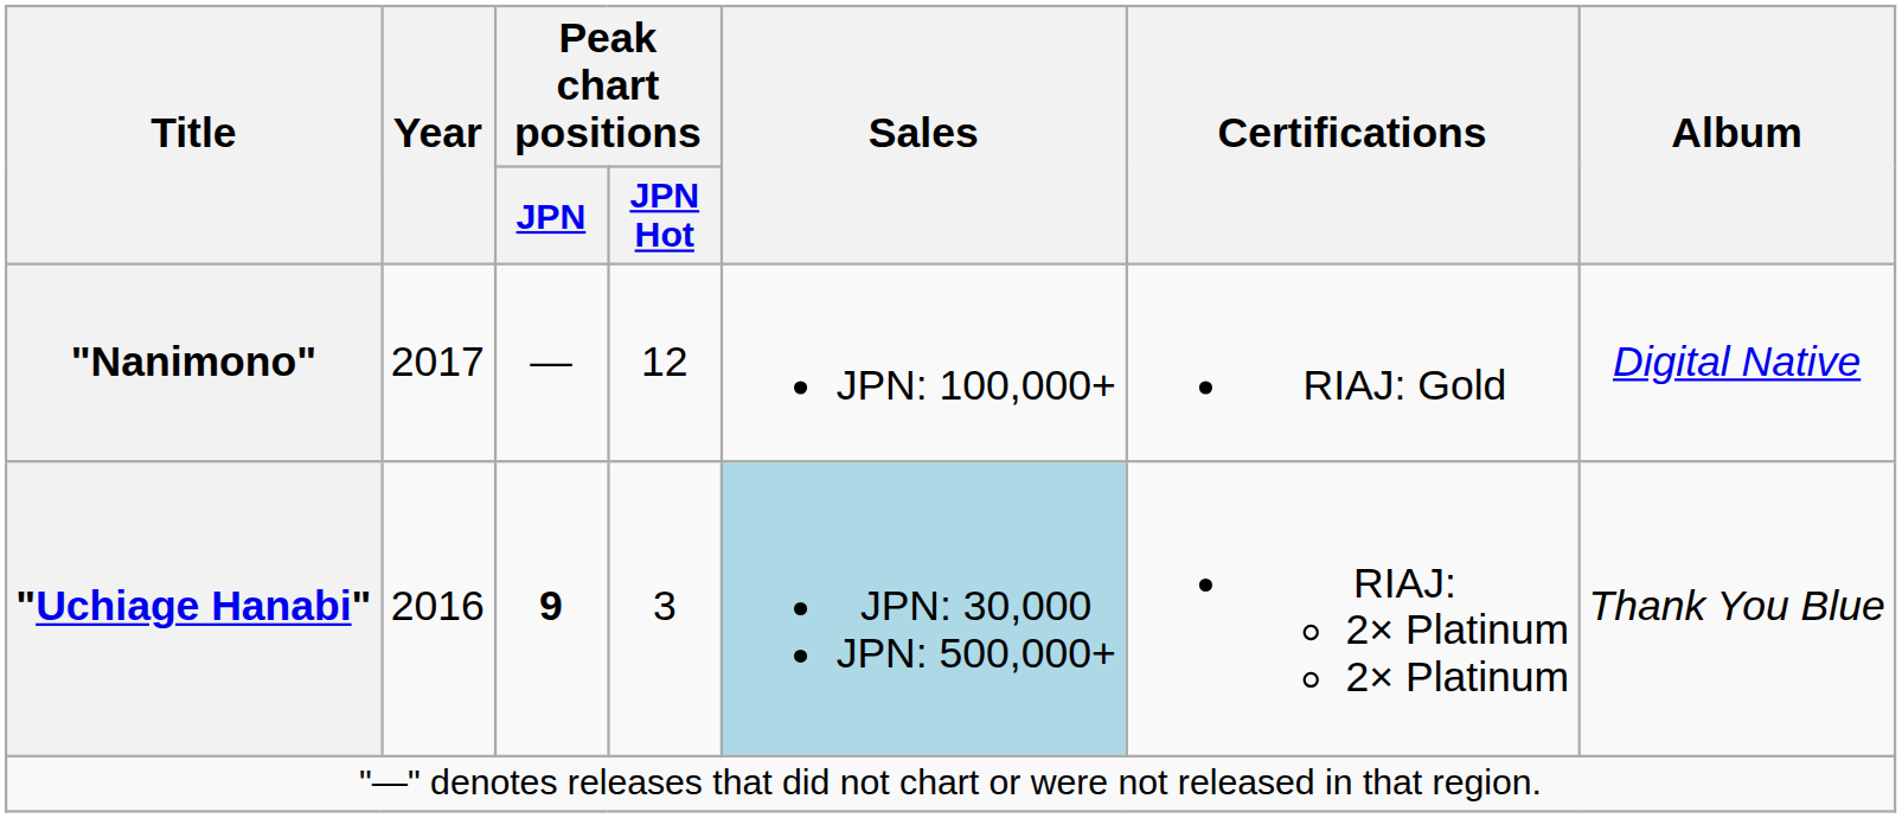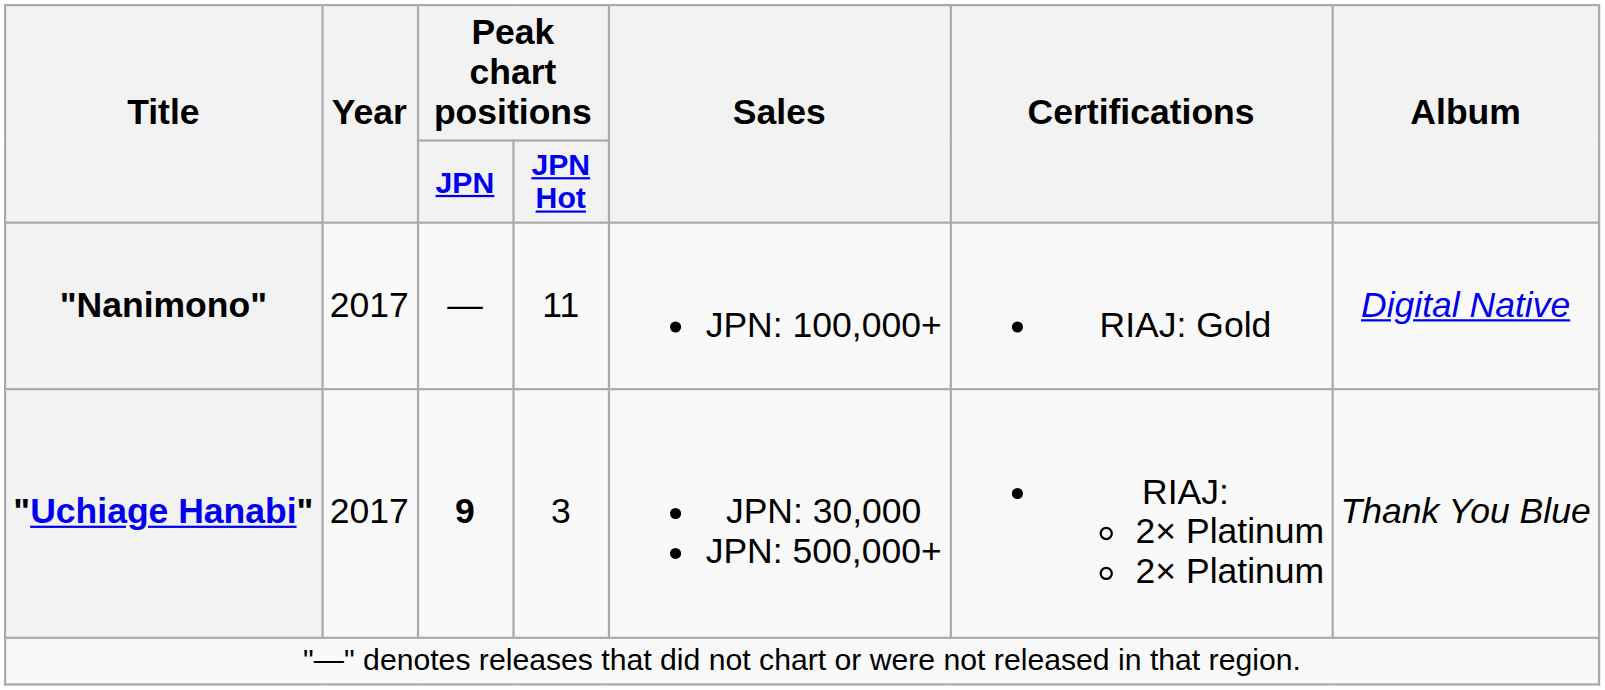"Nanimono" | Peak chart positions / JPN Hot: 12 -> 11
"Uchiage Hanabi" | Year: 2016 -> 2017
"Uchiage Hanabi" | Sales: lightblue background -> no background
